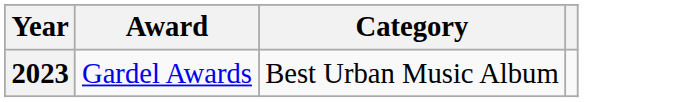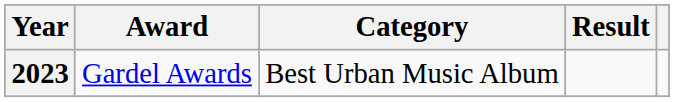+ column: Result
